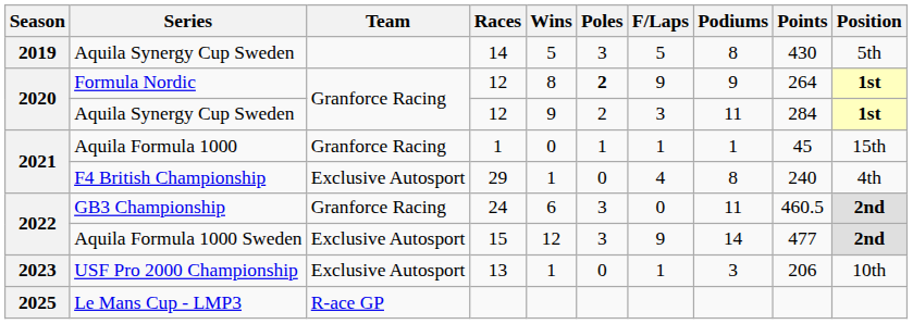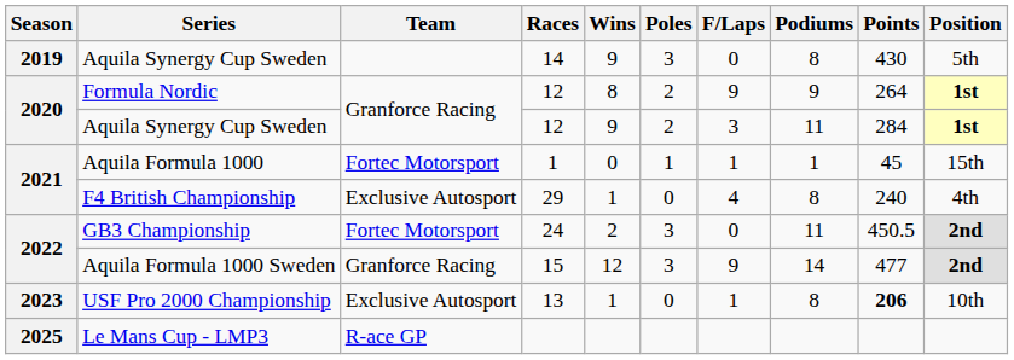Aquila Synergy Cup Sweden / 14 | Wins: 5 -> 9
Aquila Synergy Cup Sweden / 14 | F/Laps: 5 -> 0
Formula Nordic | Poles: bold -> normal
Aquila Formula 1000 | Team: Granforce Racing -> Fortec Motorsport
GB3 Championship | Team: Granforce Racing -> Fortec Motorsport
GB3 Championship | Wins: 6 -> 2
GB3 Championship | Points: 460.5 -> 450.5
Aquila Formula 1000 Sweden | Team: Exclusive Autosport -> Granforce Racing
USF Pro 2000 Championship | Podiums: 3 -> 8
USF Pro 2000 Championship | Points: normal -> bold
